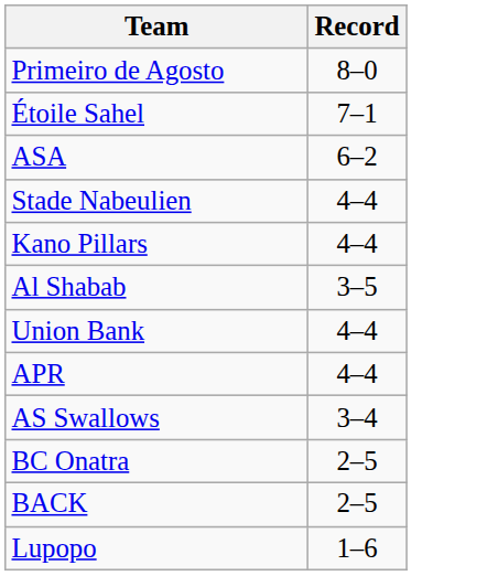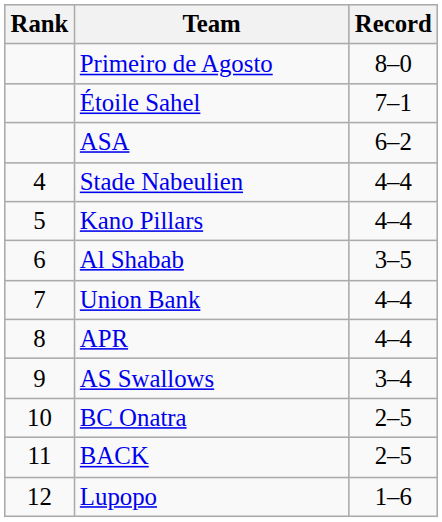+ column: Rank | 4 | 5 | 6 | 7 | 8 | 9 | 10 | 11 | 12
